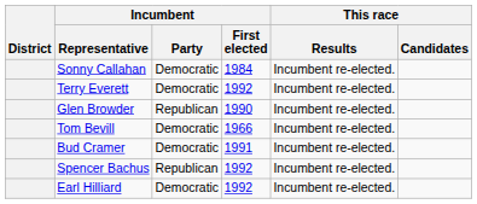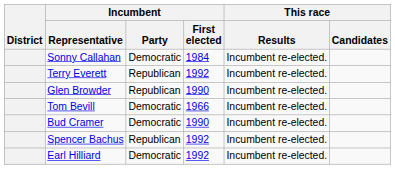Terry Everett | Incumbent / Party: Democratic -> Republican
Bud Cramer | Incumbent / First elected: 1991 -> 1990
